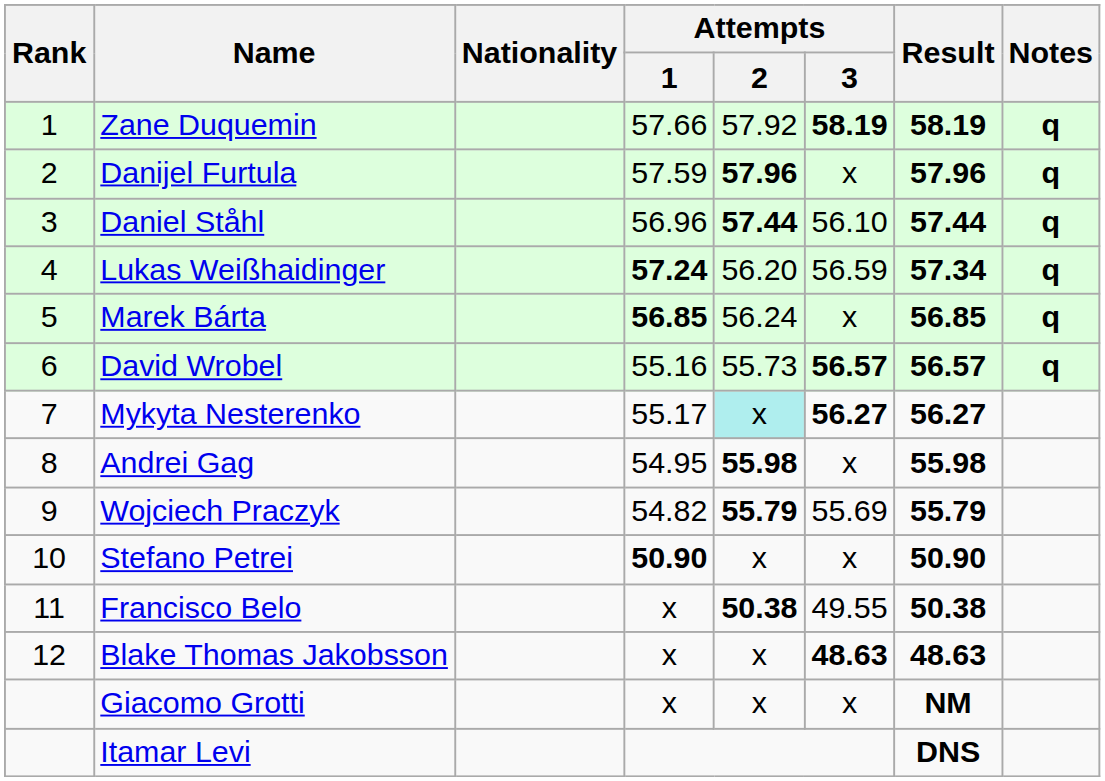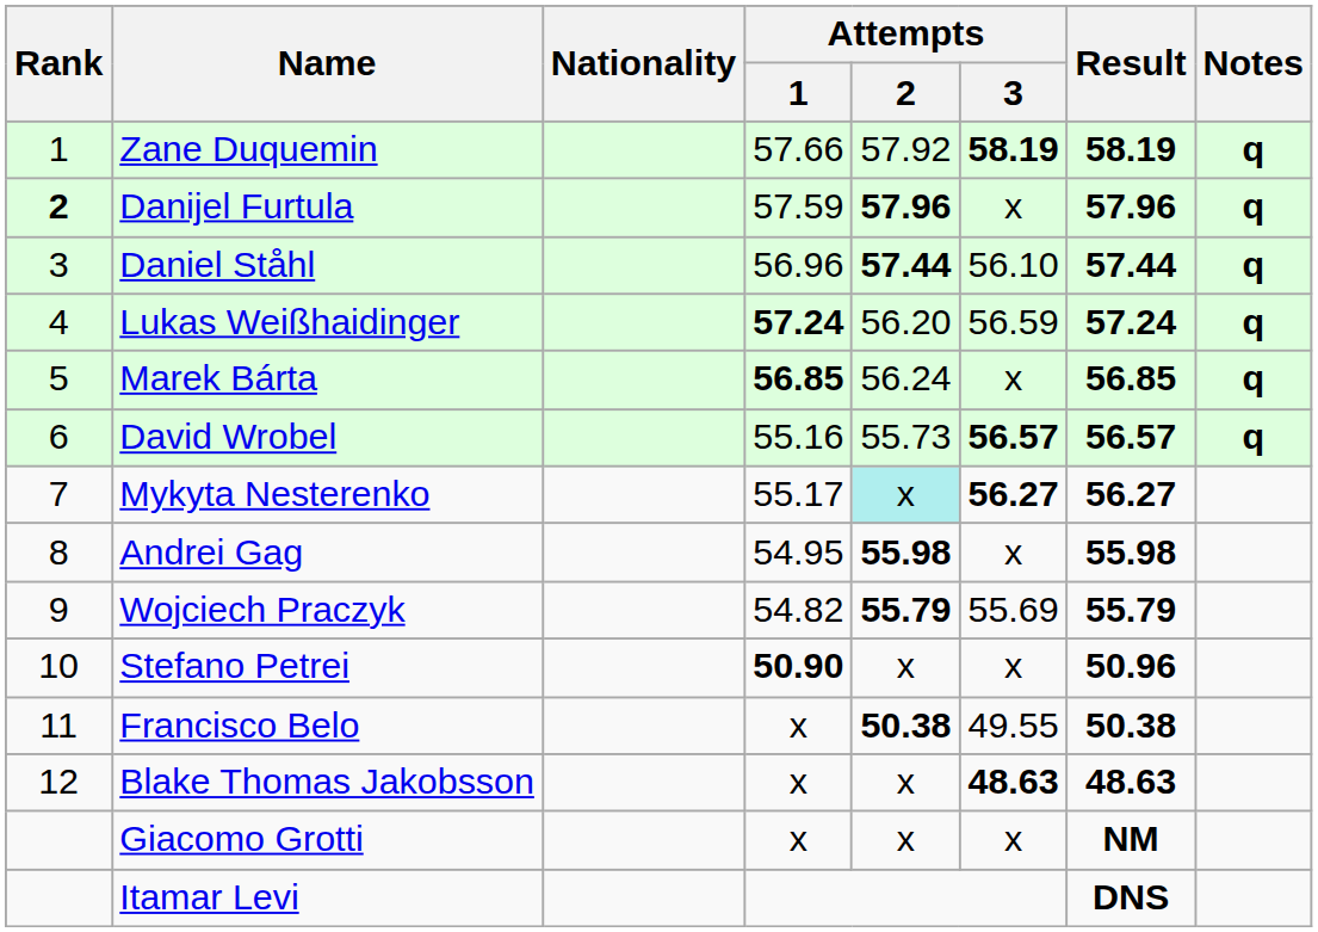Danijel Furtula | Rank: normal -> bold
Lukas Weißhaidinger | Result: 57.34 -> 57.24
Stefano Petrei | Result: 50.90 -> 50.96
